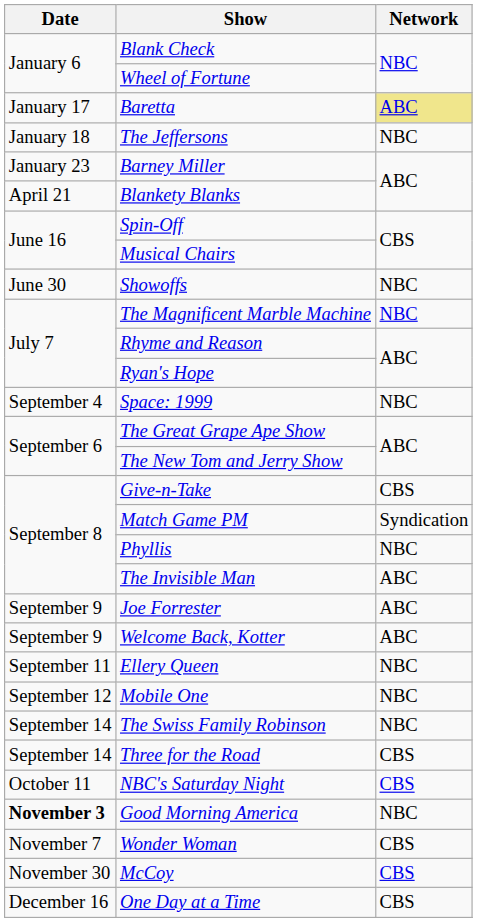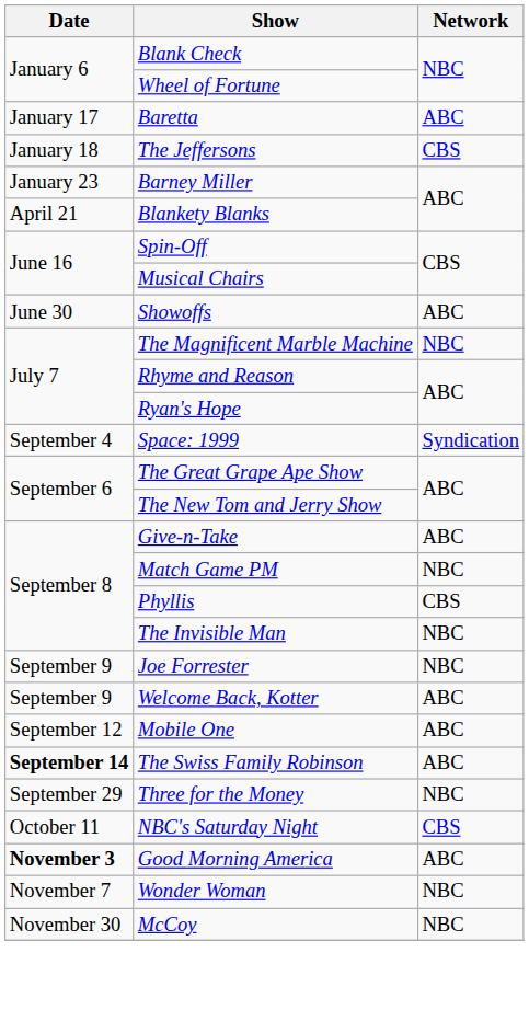Baretta | Network: khaki background -> no background
The Jeffersons | Network: NBC -> CBS
Showoffs | Network: NBC -> ABC
Space: 1999 | Network: NBC -> Syndication
Give-n-Take | Network: CBS -> ABC
Match Game PM | Network: Syndication -> NBC
Phyllis | Network: NBC -> CBS
The Invisible Man | Network: ABC -> NBC
Joe Forrester | Network: ABC -> NBC
- row: September 11 | Ellery Queen | NBC
Mobile One | Network: NBC -> ABC
The Swiss Family Robinson | Date: normal -> bold
The Swiss Family Robinson | Network: NBC -> ABC
- row: September 14 | Three for the Road | CBS
+ row: September 29 | Three for the Money | NBC
Good Morning America | Network: NBC -> ABC
Wonder Woman | Network: CBS -> NBC
McCoy | Network: CBS -> NBC
- row: December 16 | One Day at a Time | CBS
